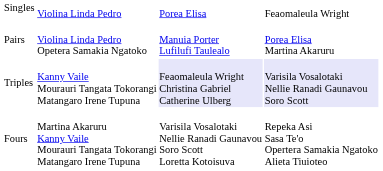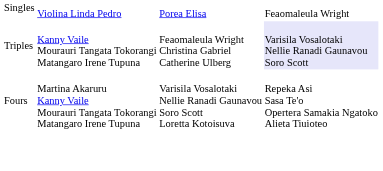- row: Pairs | Violina Linda Pedro Opetera Samakia Ngatoko | Manuia Porter Lufilufi Taulealo | Porea Elisa Martina Akaruru
Triples | column 3: lavender background -> no background
